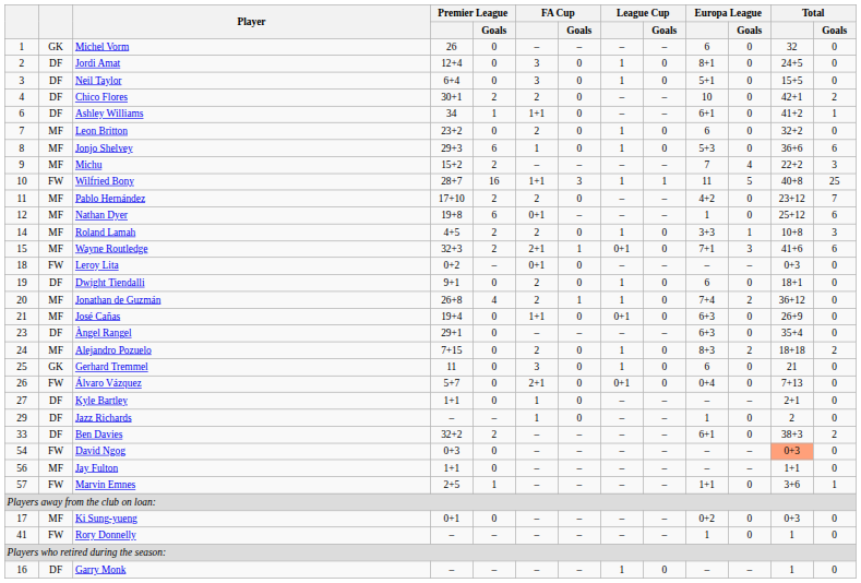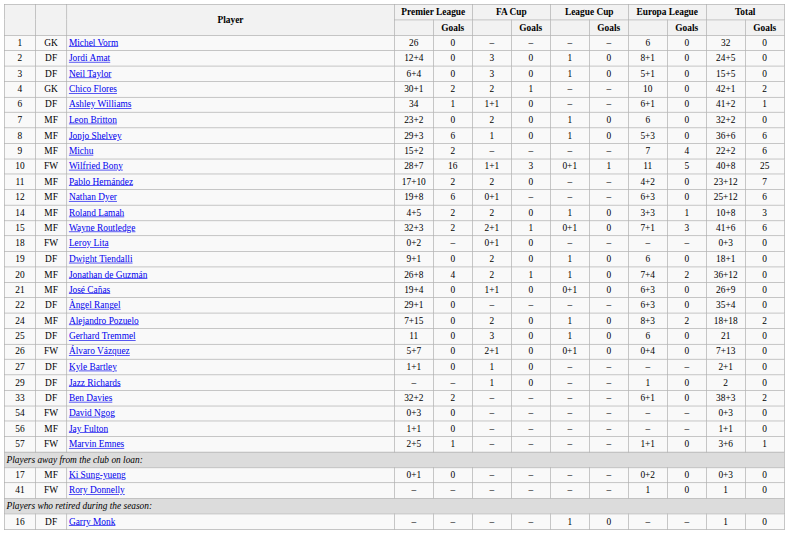Chico Flores | column 2: DF -> GK
Chico Flores | FA Cup / Goals: 0 -> 1
Michu | Total / Goals: 3 -> 6
Wilfried Bony | League Cup: 1 -> 0+1
Nathan Dyer | Europa League: 1 -> 6+3
Àngel Rangel | column 1: 23 -> 22
Gerhard Tremmel | column 2: GK -> DF
David Ngog | Total: lightsalmon background -> no background
